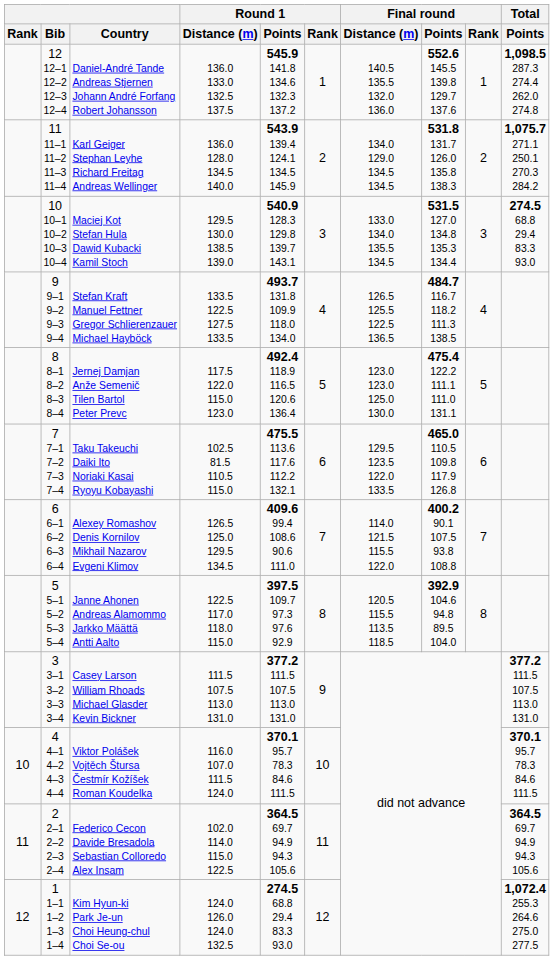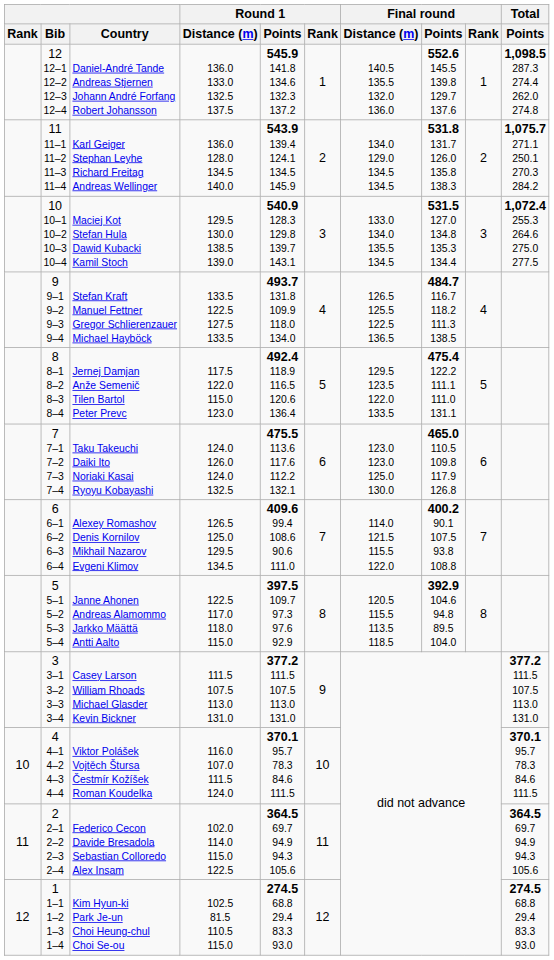Maciej Kot Stefan Hula Dawid Kubacki Kamil Stoch | Total / Points: 274.5 68.8 29.4 83.3 93.0 -> 1,072.4 255.3 264.6 275.0 277.5
Jernej Damjan Anže Semenič Tilen Bartol Peter Prevc | Final round / Distance (m): 123.0 123.0 125.0 130.0 -> 129.5 123.5 122.0 133.5
Taku Takeuchi Daiki Ito Noriaki Kasai Ryoyu Kobayashi | Round 1 / Distance (m): 102.5 81.5 110.5 115.0 -> 124.0 126.0 124.0 132.5
Taku Takeuchi Daiki Ito Noriaki Kasai Ryoyu Kobayashi | Final round / Distance (m): 129.5 123.5 122.0 133.5 -> 123.0 123.0 125.0 130.0
Kim Hyun-ki Park Je-un Choi Heung-chul Choi Se-ou | Round 1 / Distance (m): 124.0 126.0 124.0 132.5 -> 102.5 81.5 110.5 115.0
Kim Hyun-ki Park Je-un Choi Heung-chul Choi Se-ou | Total / Points: 1,072.4 255.3 264.6 275.0 277.5 -> 274.5 68.8 29.4 83.3 93.0
